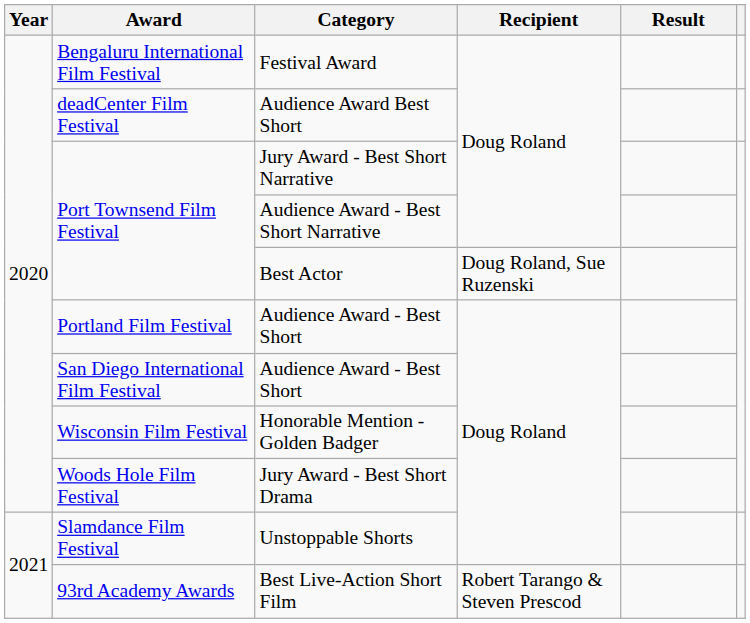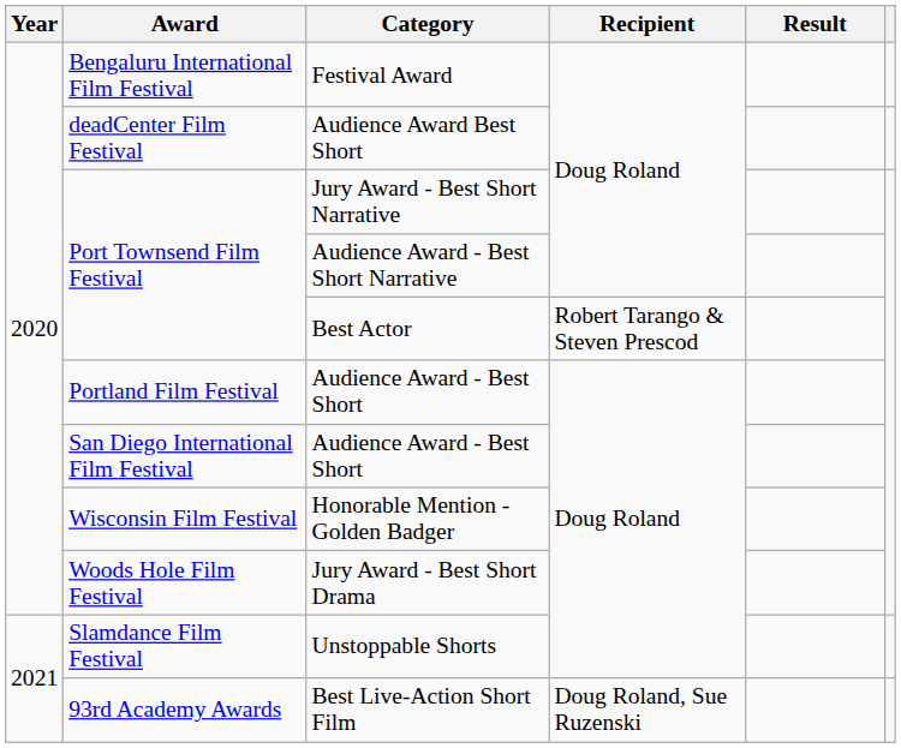Best Actor | Recipient: Doug Roland, Sue Ruzenski -> Robert Tarango & Steven Prescod
Best Live-Action Short Film | Recipient: Robert Tarango & Steven Prescod -> Doug Roland, Sue Ruzenski
